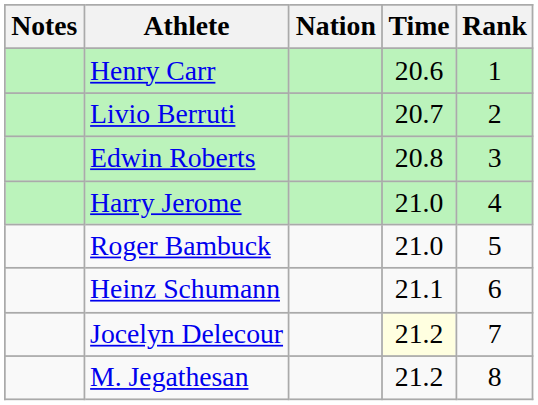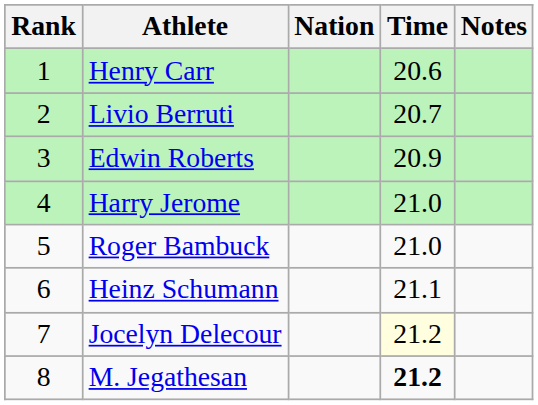columns swapped: Rank <-> Notes
Edwin Roberts | Time: 20.8 -> 20.9
M. Jegathesan | Time: normal -> bold
